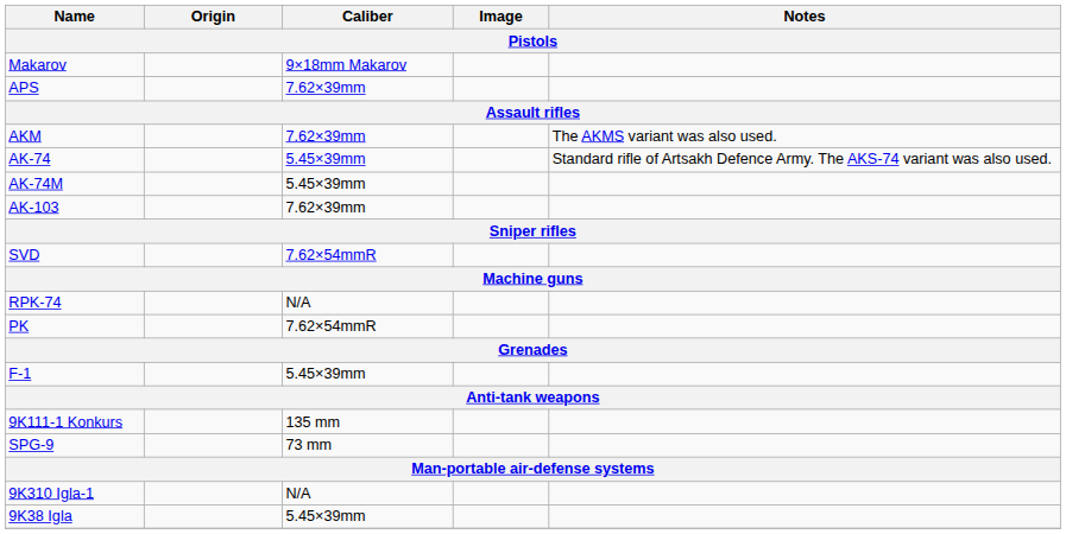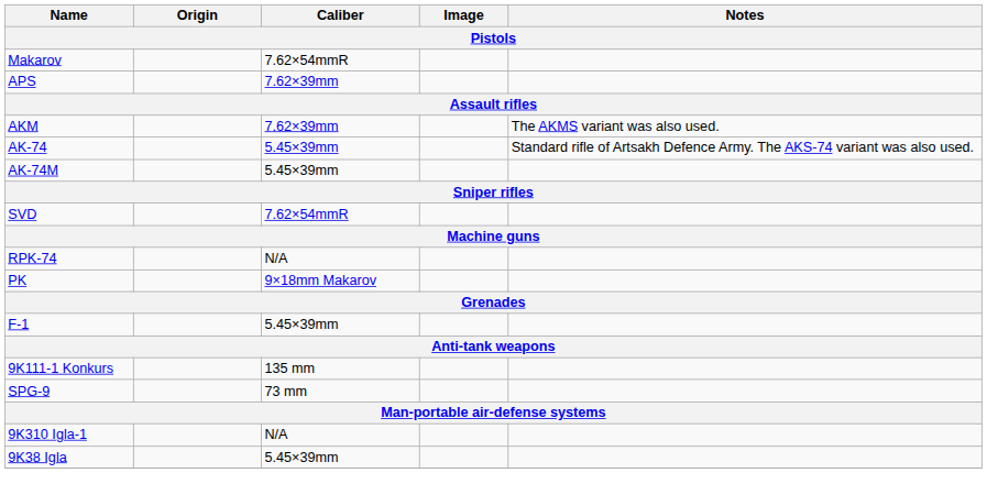Makarov | Caliber: 9×18mm Makarov -> 7.62×54mmR
- row: AK-103 | 7.62×39mm
PK | Caliber: 7.62×54mmR -> 9×18mm Makarov
